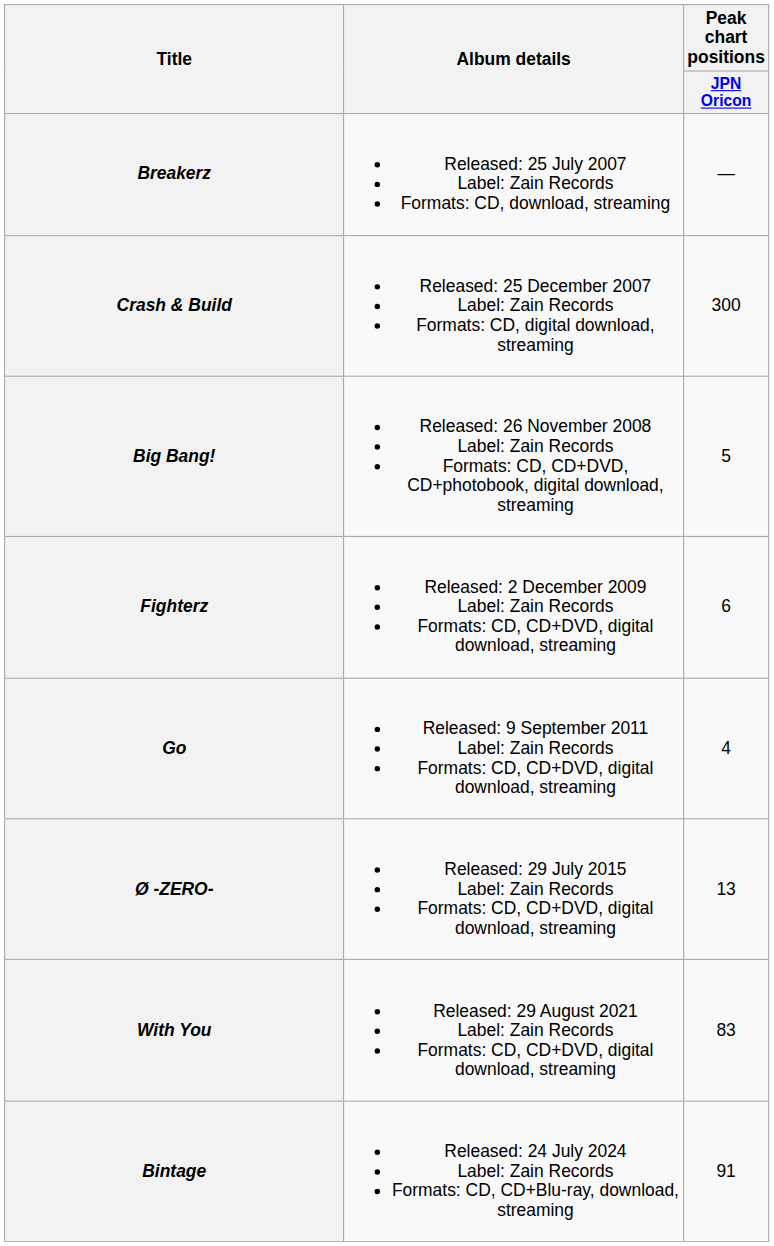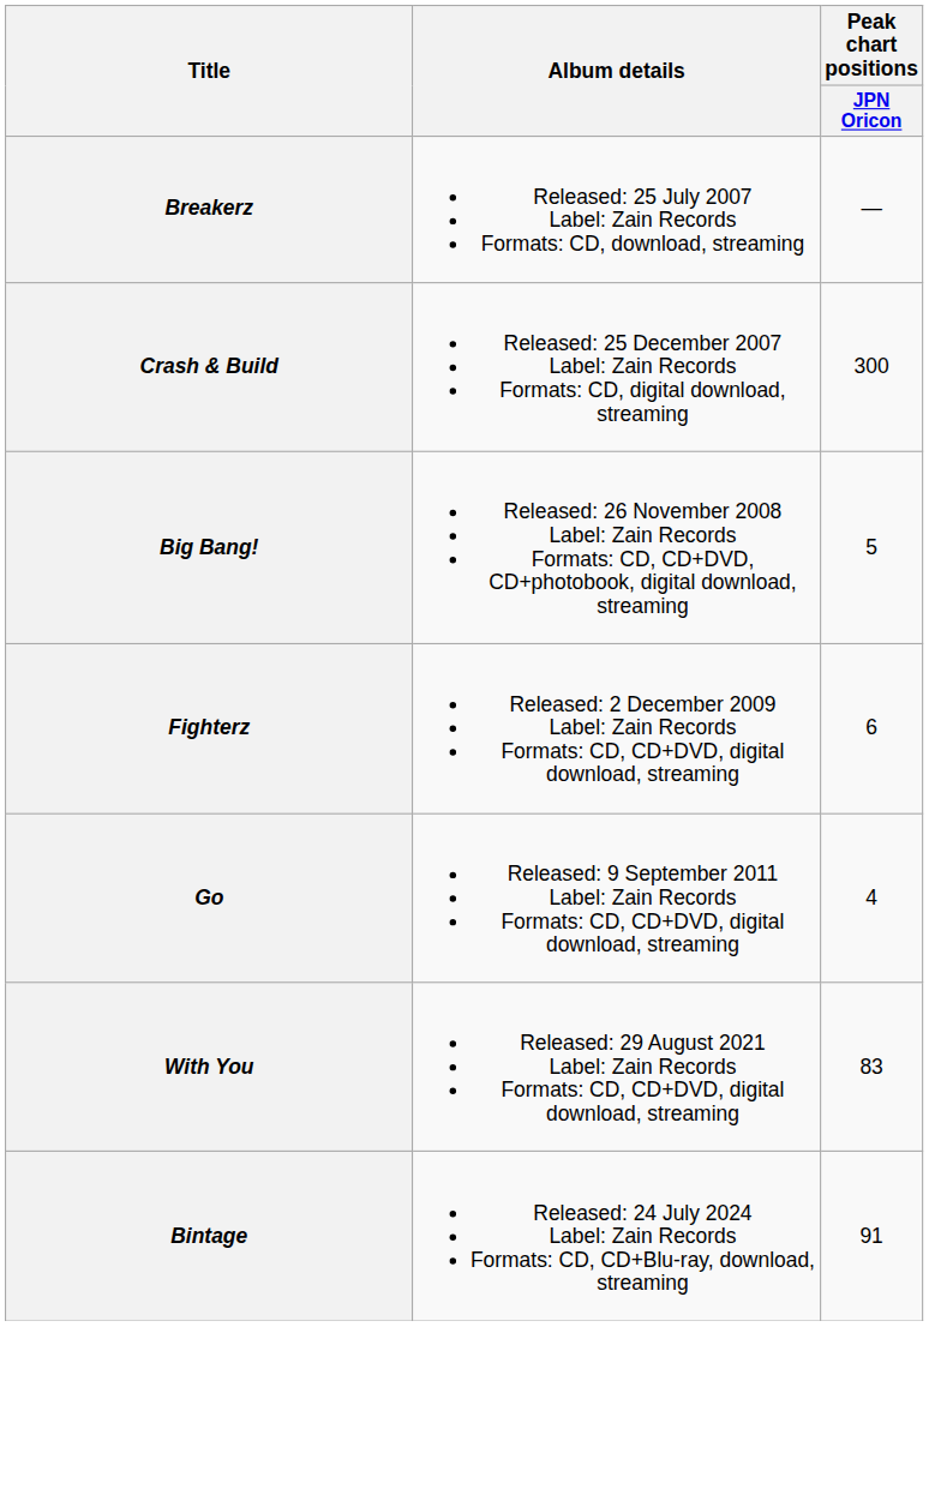- row: Ø -ZERO- | Released: 29 July 2015 Label: Zain Records Formats: CD, CD+DVD, digital download, streaming | 13
